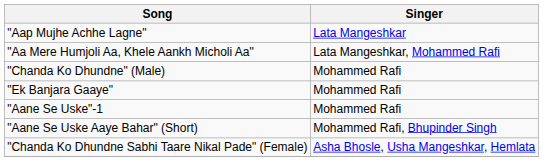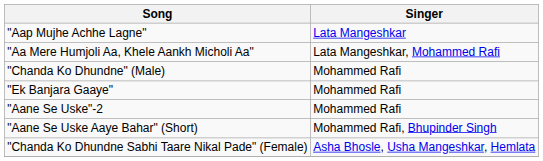- row: "Aane Se Uske"-1 | Mohammed Rafi
+ row: "Aane Se Uske"-2 | Mohammed Rafi
